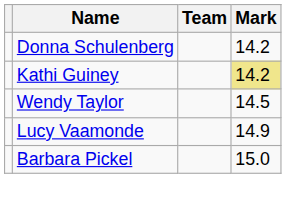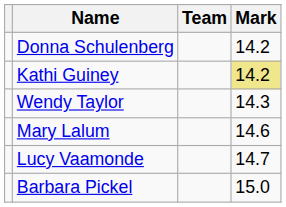Wendy Taylor | Mark: 14.5 -> 14.3
+ row: Mary Lalum | 14.6
Lucy Vaamonde | Mark: 14.9 -> 14.7
